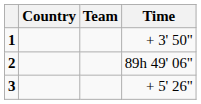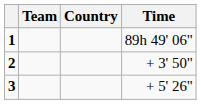columns swapped: Team <-> Country
1 | Time: + 3' 50" -> 89h 49' 06"
2 | Time: 89h 49' 06" -> + 3' 50"
